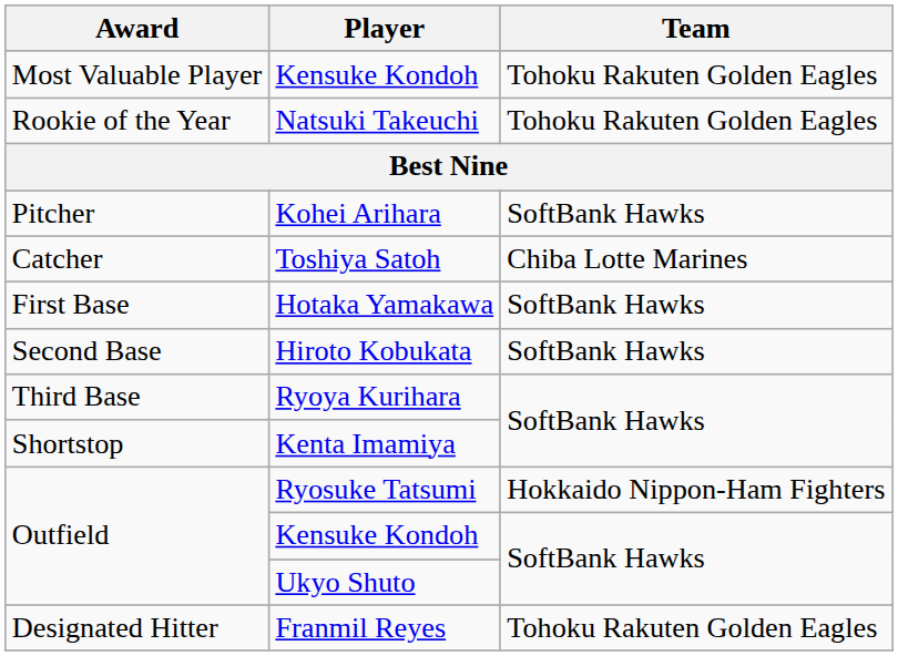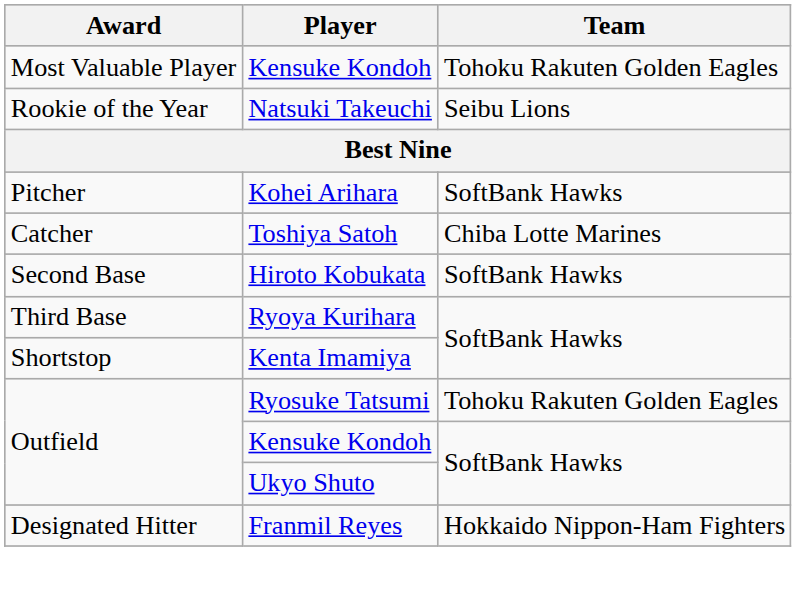Natsuki Takeuchi | Team: Tohoku Rakuten Golden Eagles -> Seibu Lions
- row: First Base | Hotaka Yamakawa | SoftBank Hawks
Ryosuke Tatsumi | Team: Hokkaido Nippon-Ham Fighters -> Tohoku Rakuten Golden Eagles
Franmil Reyes | Team: Tohoku Rakuten Golden Eagles -> Hokkaido Nippon-Ham Fighters
